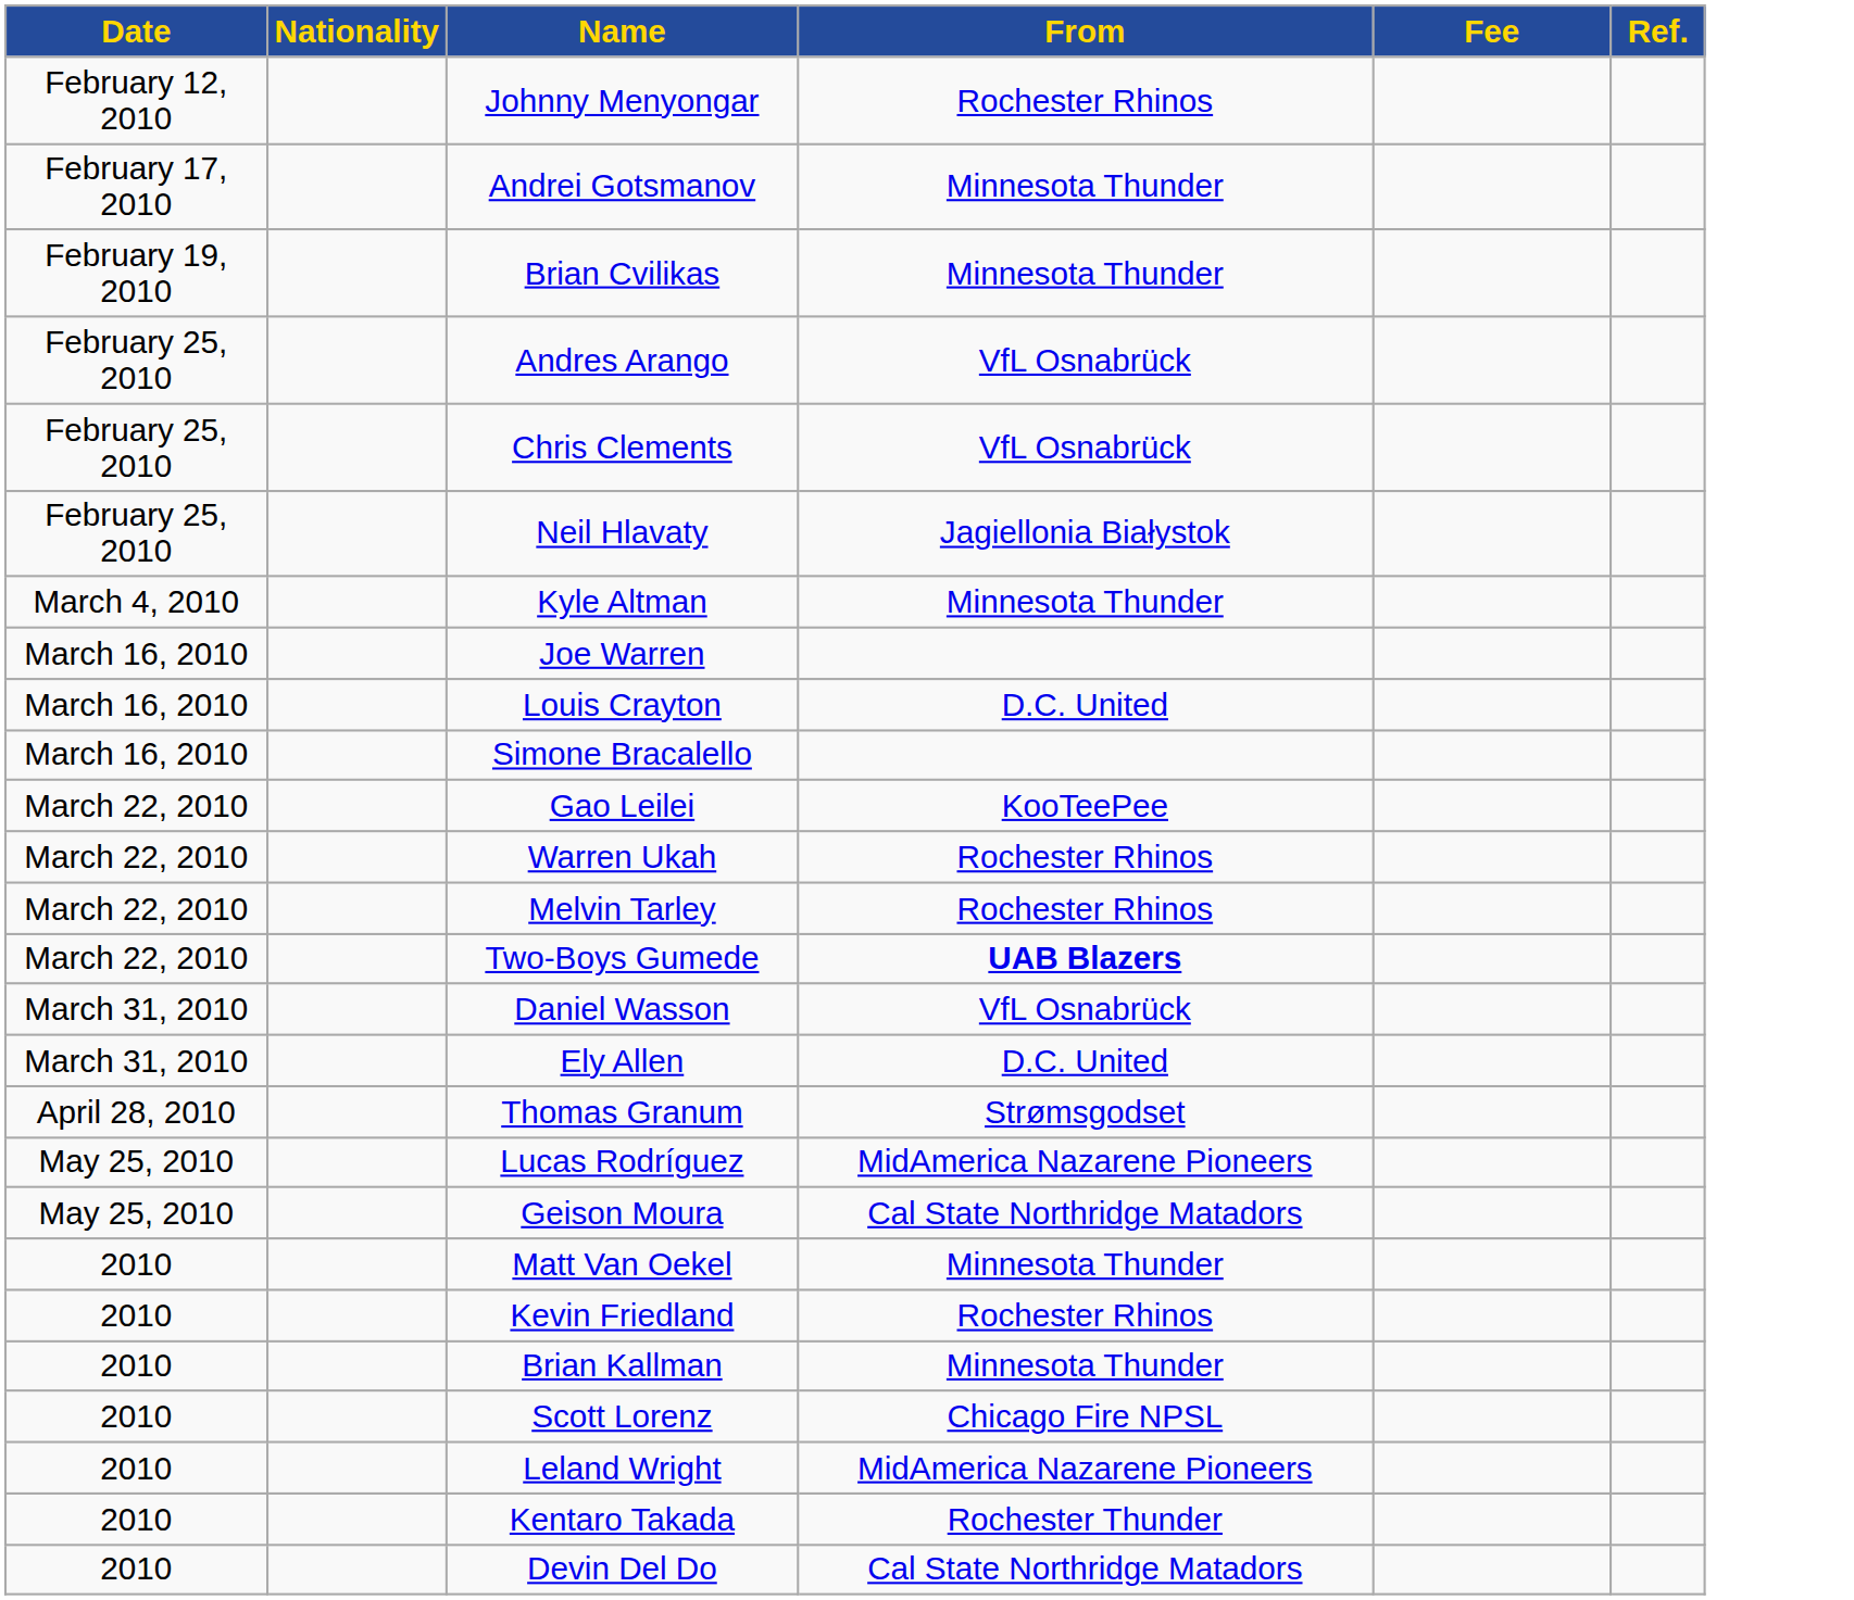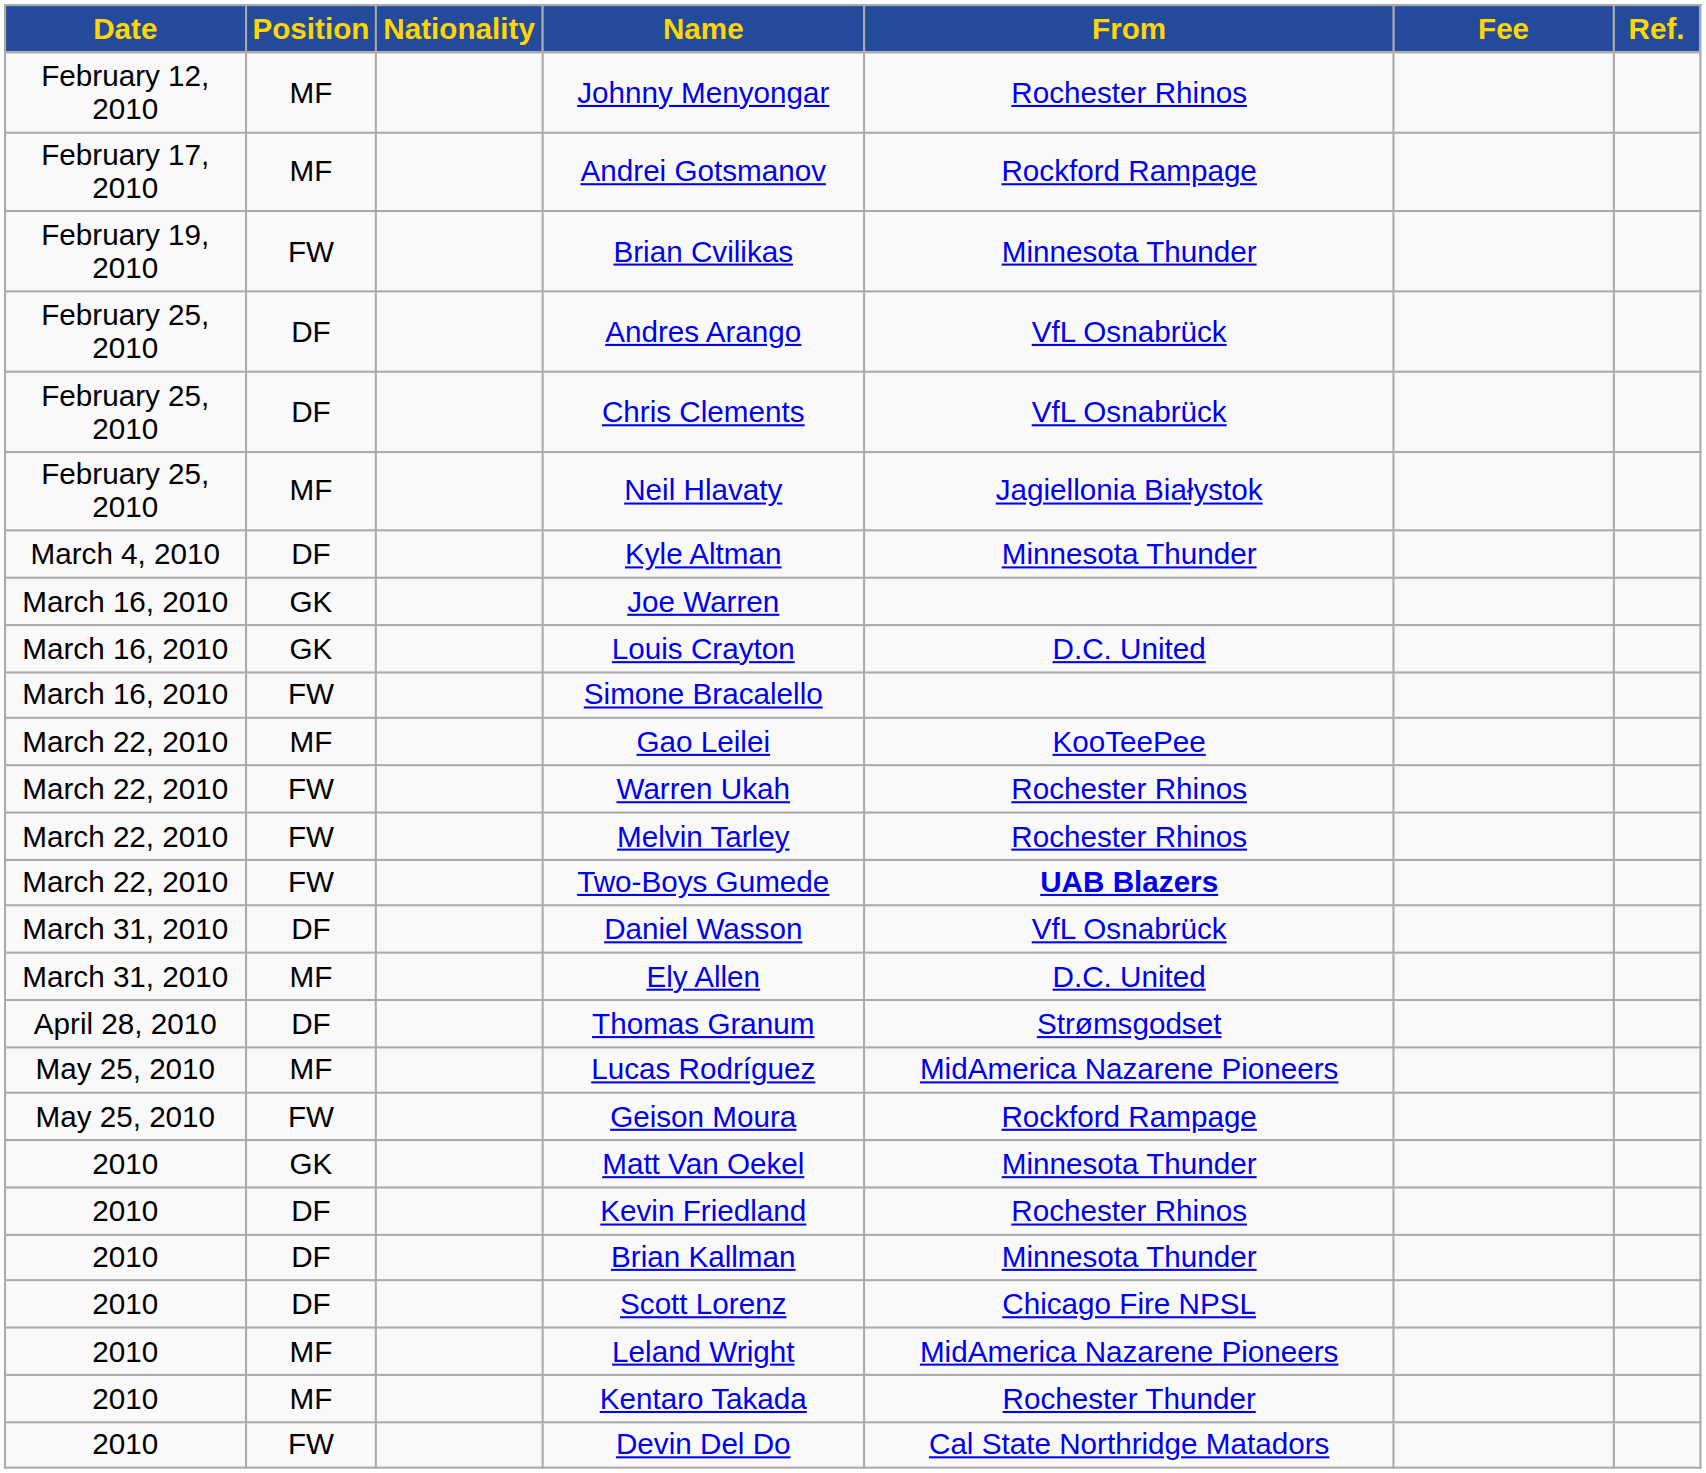+ column: Position | MF | MF | FW | DF | DF | MF | DF | GK | GK | FW | MF | FW | FW | FW | DF | MF | DF | MF | FW | GK | DF | DF | DF | MF | MF | FW
Andrei Gotsmanov | From: Minnesota Thunder -> Rockford Rampage
Geison Moura | From: Cal State Northridge Matadors -> Rockford Rampage
